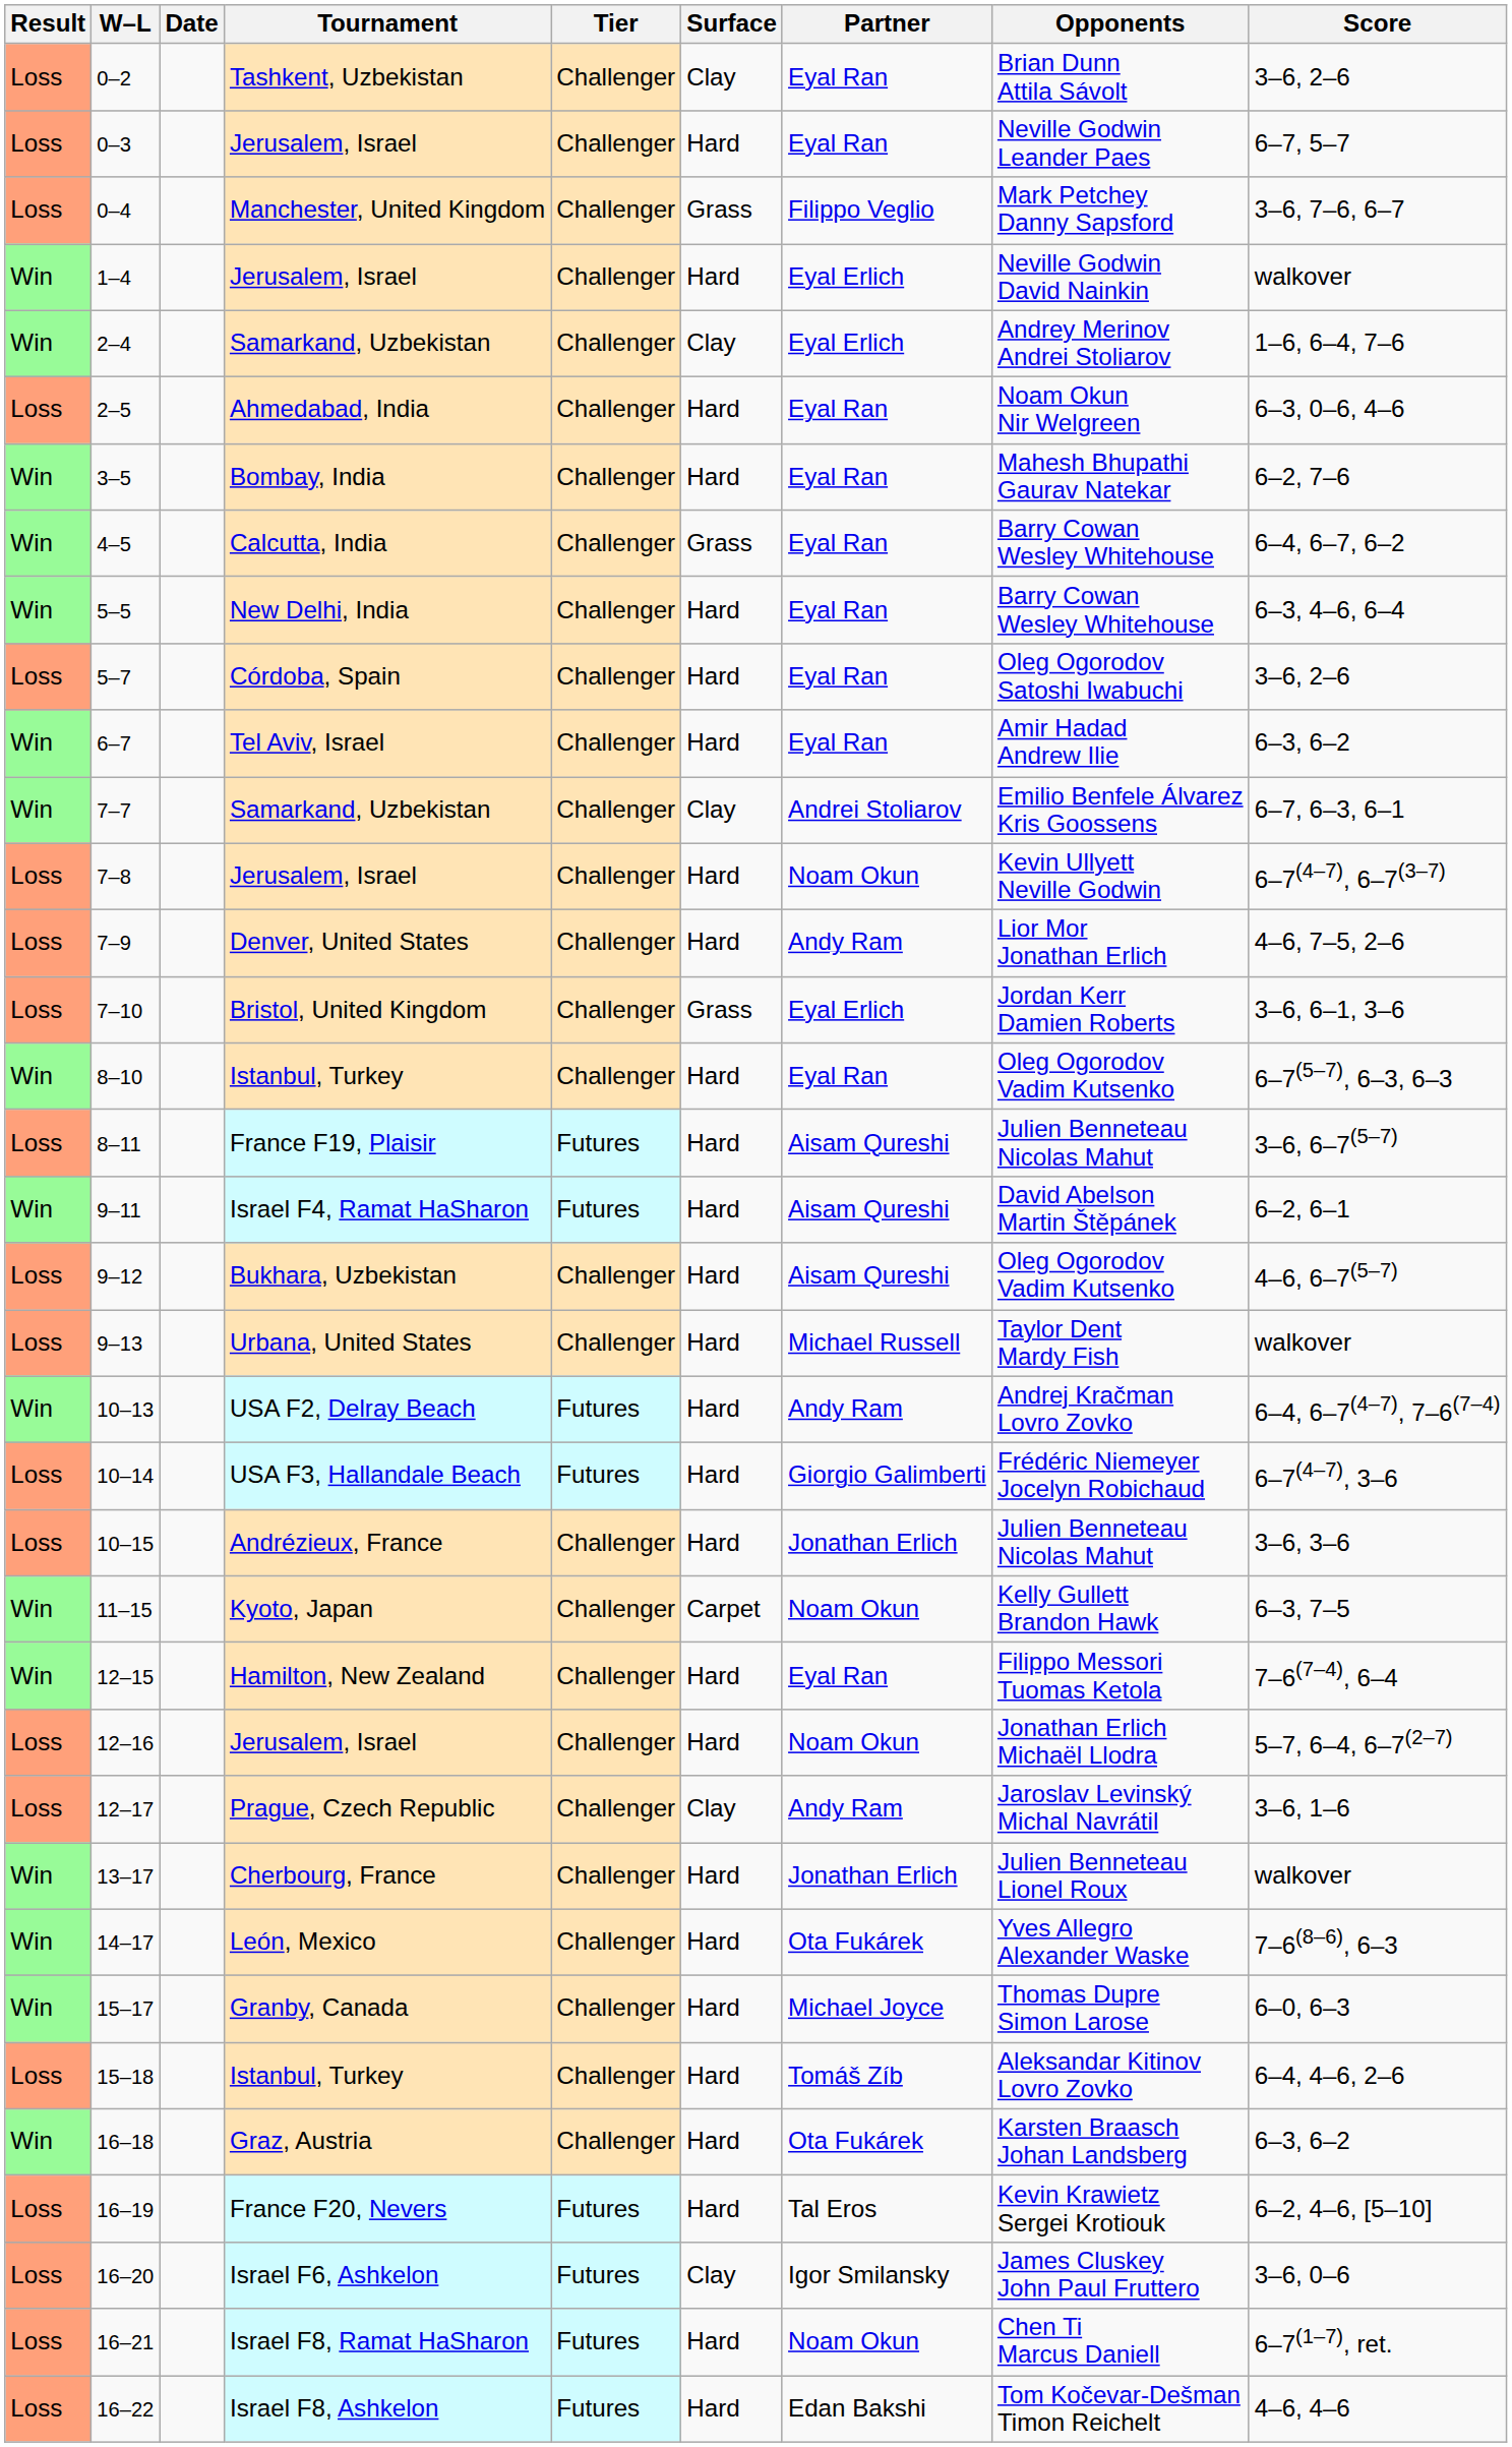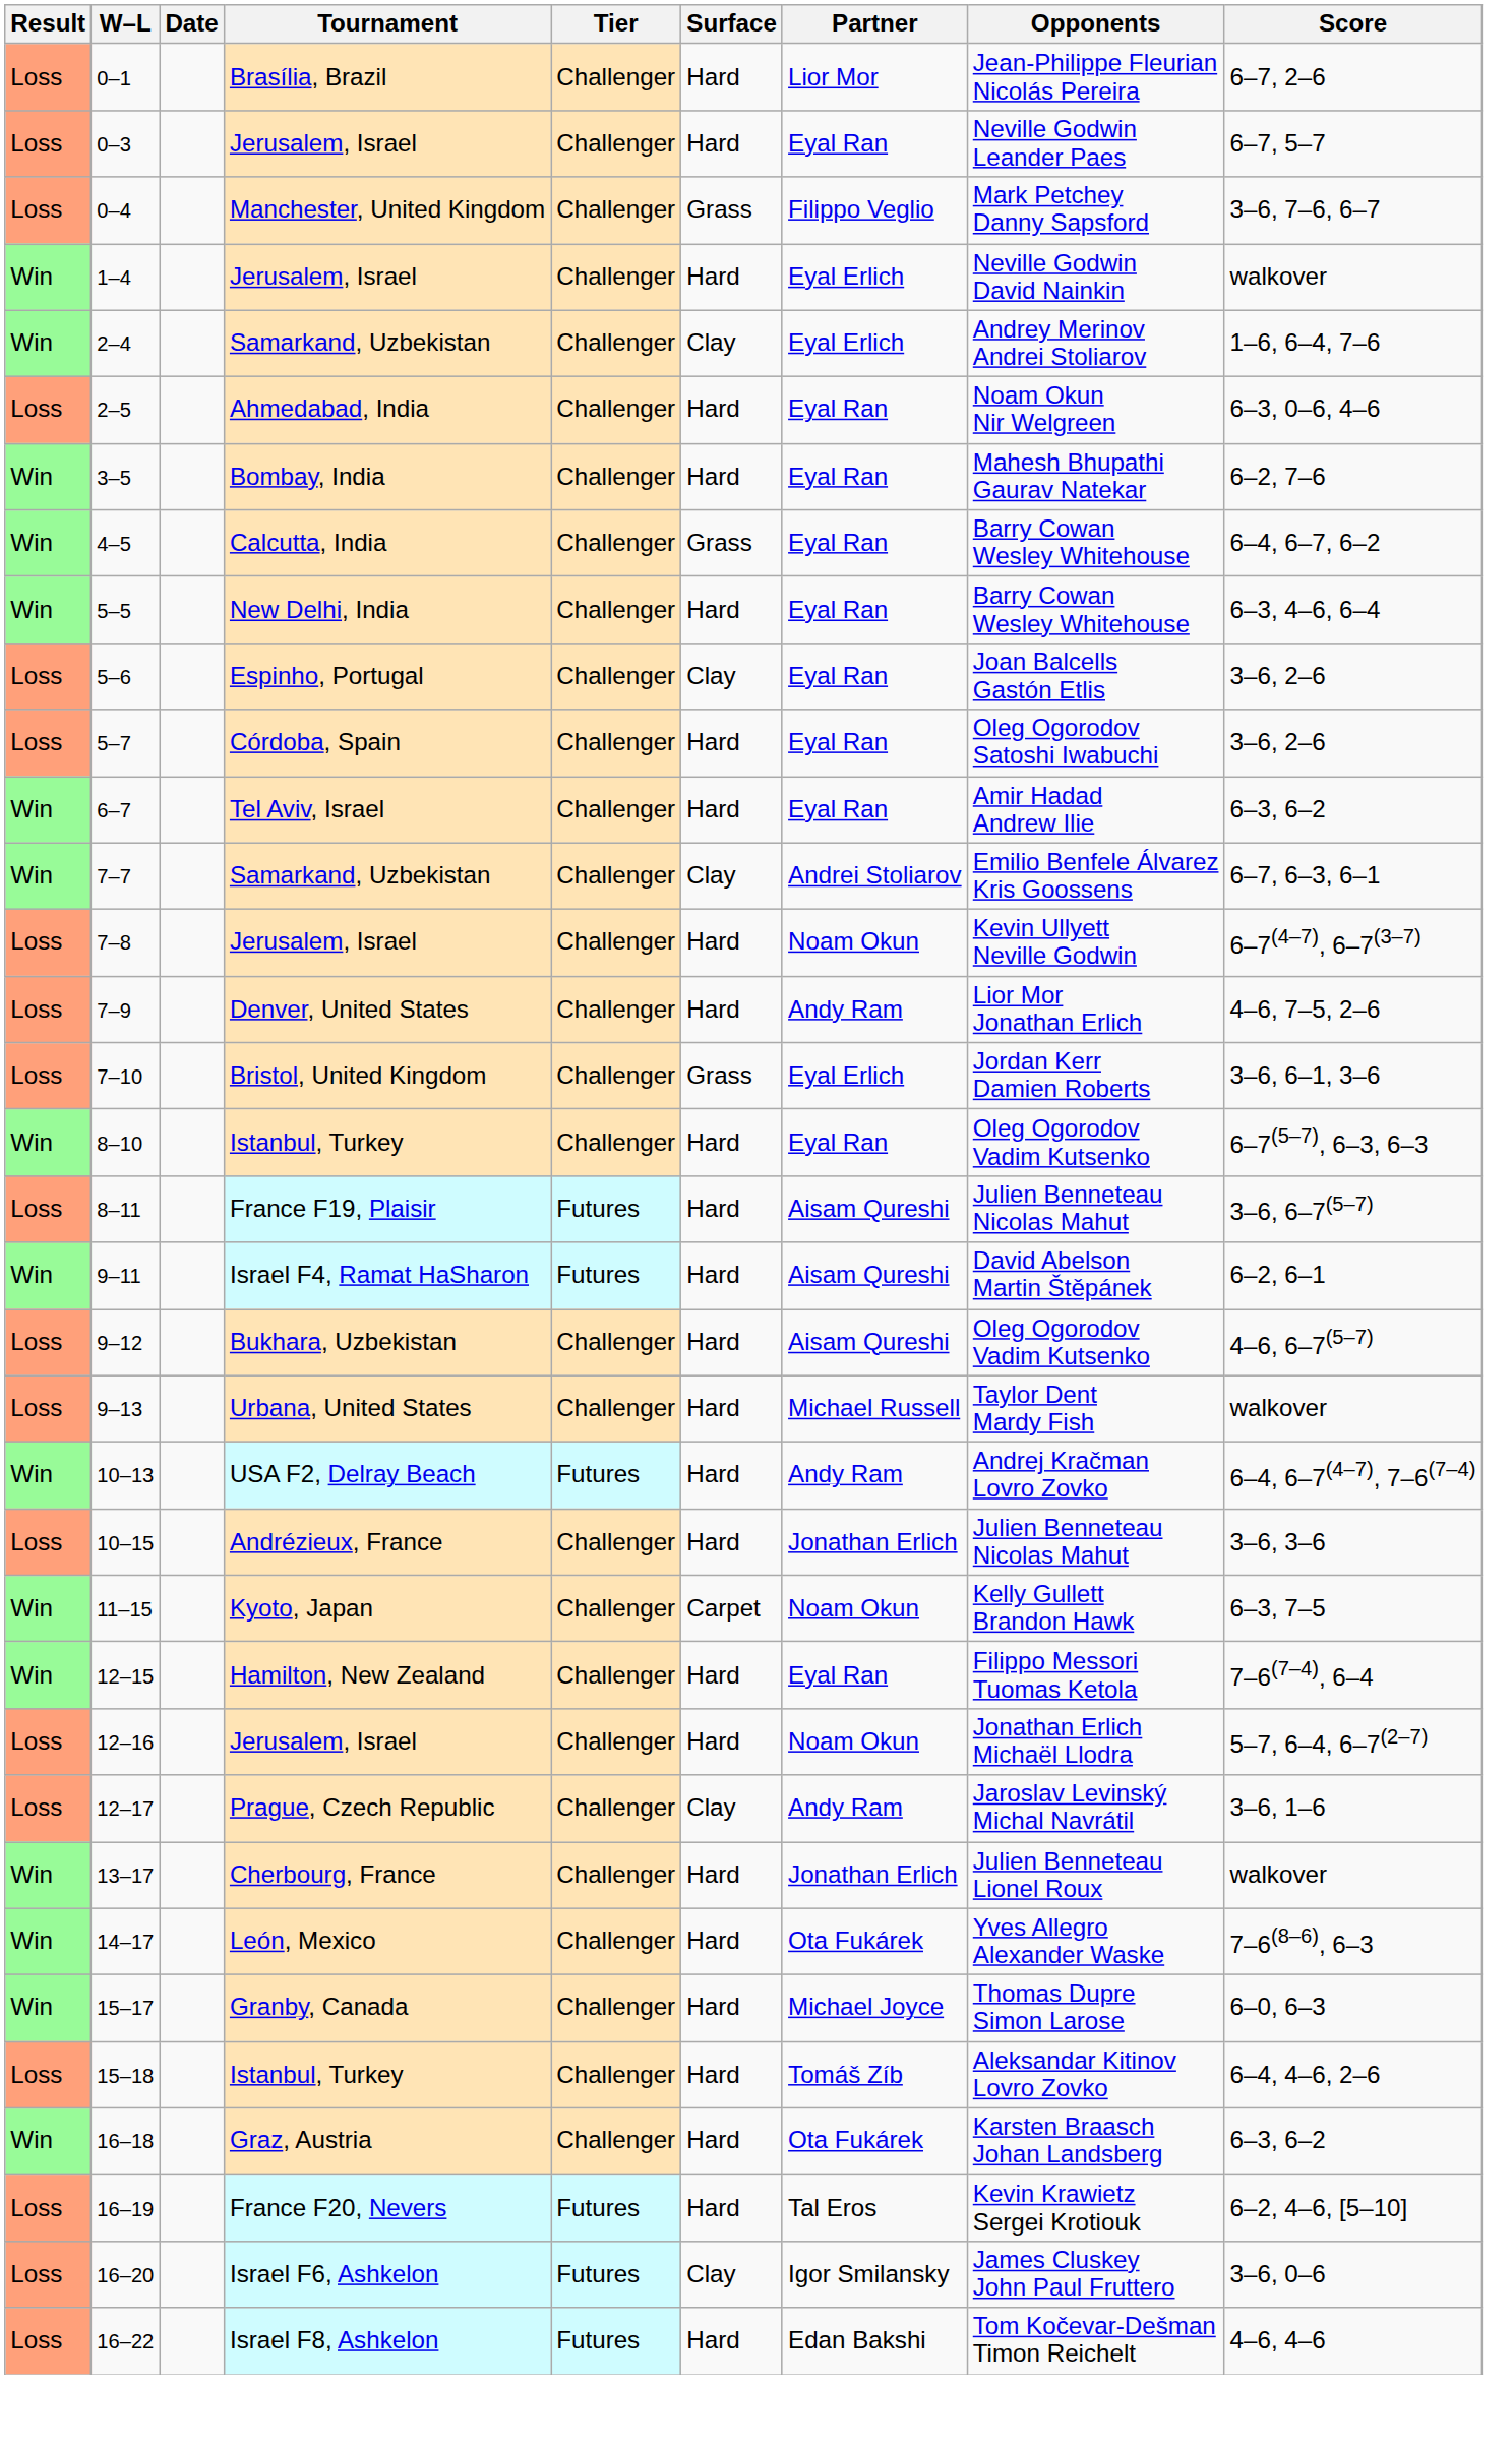+ row: Loss | 0–1 | Brasília, Brazil | Challenger | Hard | Lior Mor | Jean-Philippe Fleurian Nicolás Pereira | 6–7, 2–6
- row: Loss | 0–2 | Tashkent, Uzbekistan | Challenger | Clay | Eyal Ran | Brian Dunn Attila Sávolt | 3–6, 2–6
+ row: Loss | 5–6 | Espinho, Portugal | Challenger | Clay | Eyal Ran | Joan Balcells Gastón Etlis | 3–6, 2–6
- row: Loss | 10–14 | USA F3, Hallandale Beach | Futures | Hard | Giorgio Galimberti | Frédéric Niemeyer Jocelyn Robichaud | 6–7(4–7), 3–6
- row: Loss | 16–21 | Israel F8, Ramat HaSharon | Futures | Hard | Noam Okun | Chen Ti Marcus Daniell | 6–7(1–7), ret.
